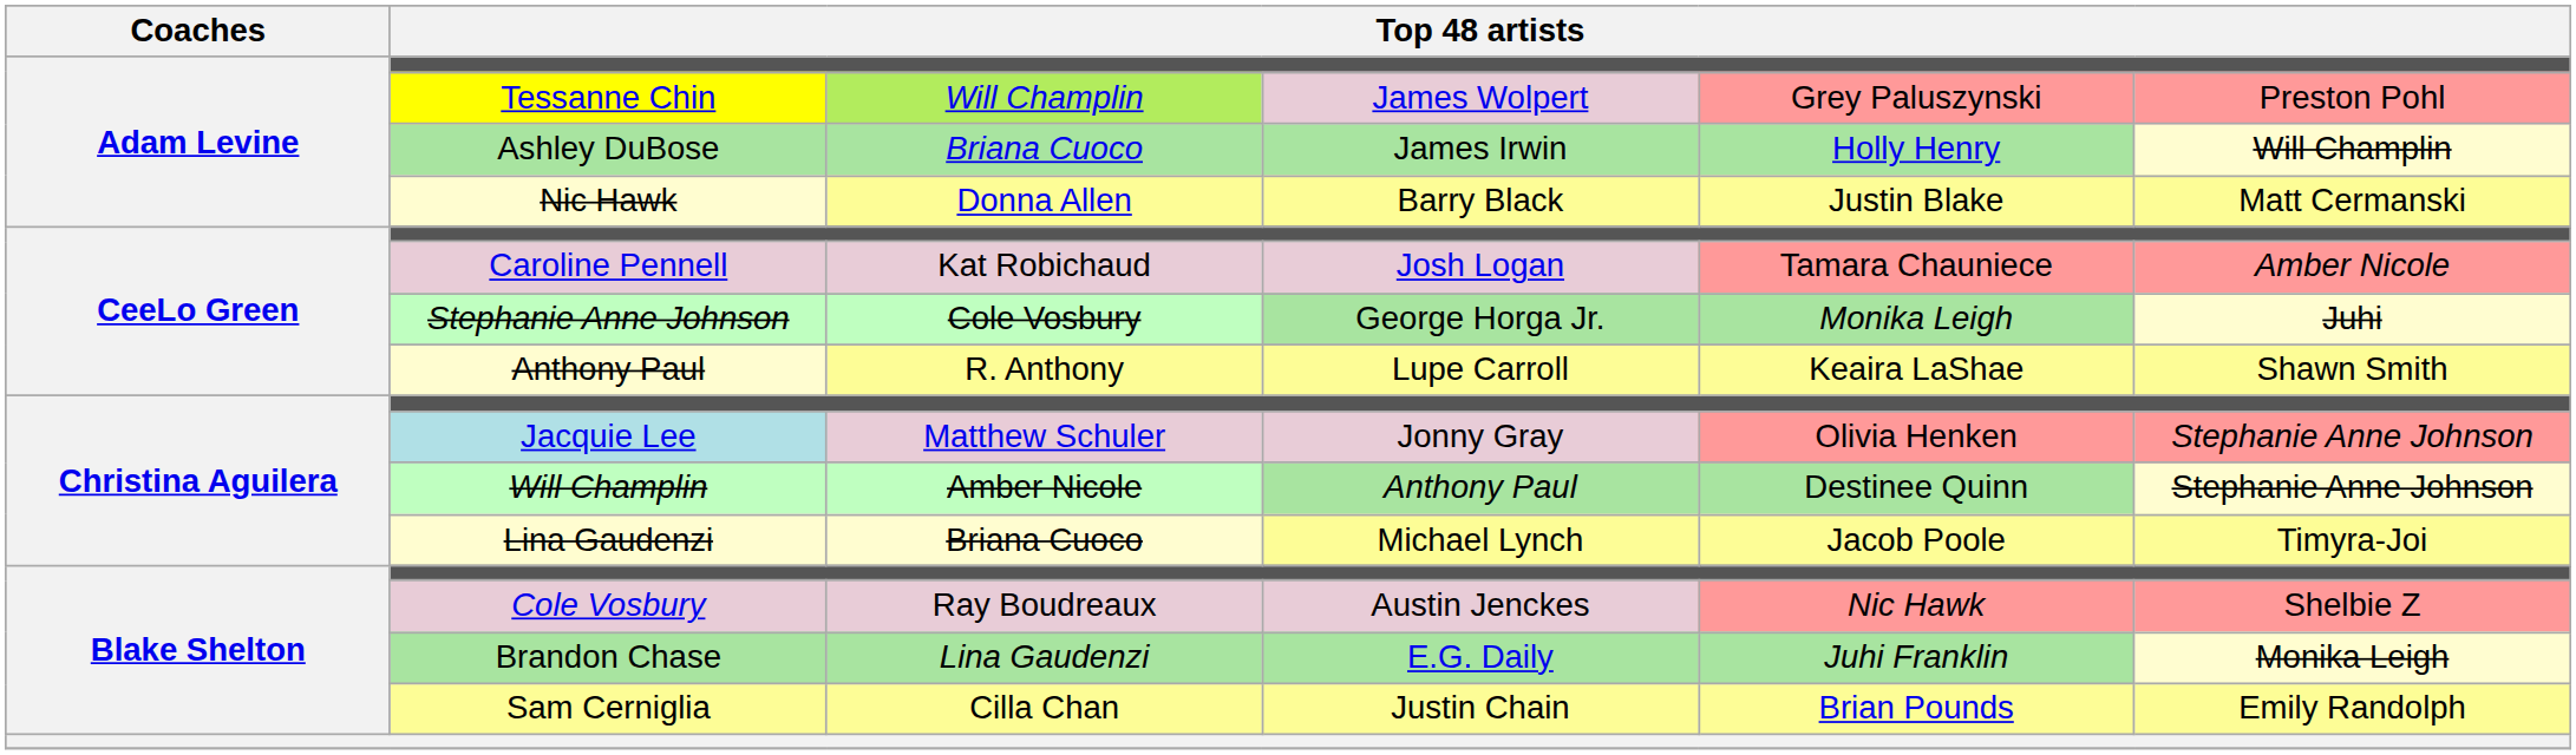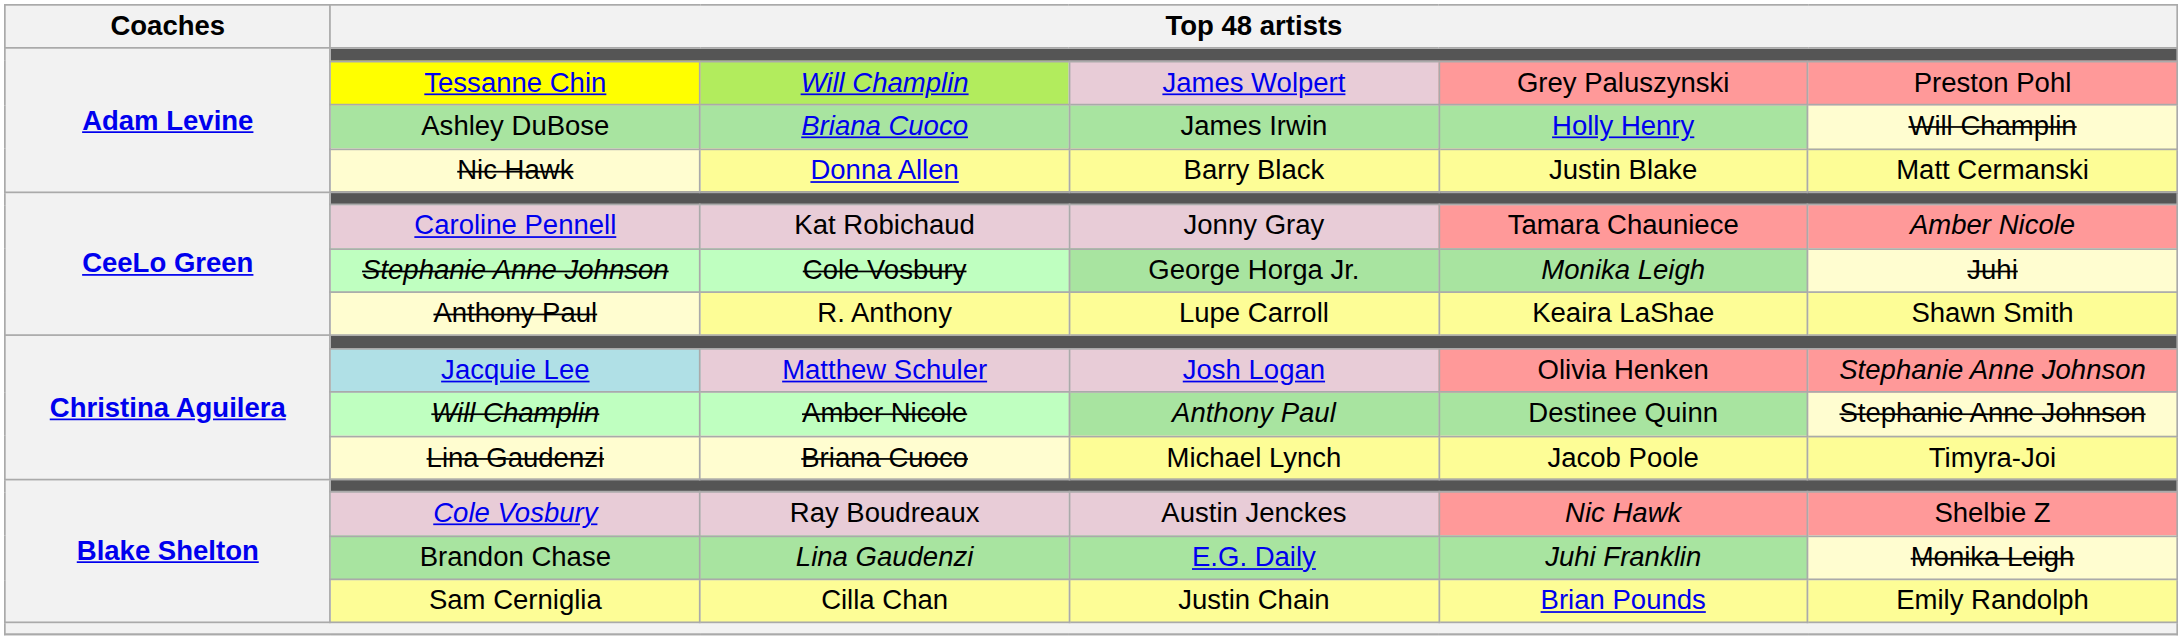Caroline Pennell | column 4: Josh Logan -> Jonny Gray
Jacquie Lee | column 4: Jonny Gray -> Josh Logan
